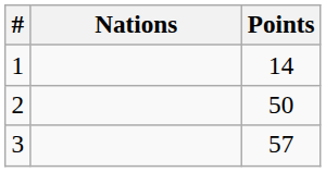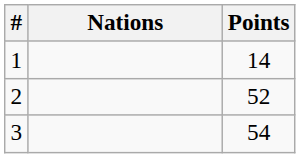2 | Points: 50 -> 52
3 | Points: 57 -> 54
